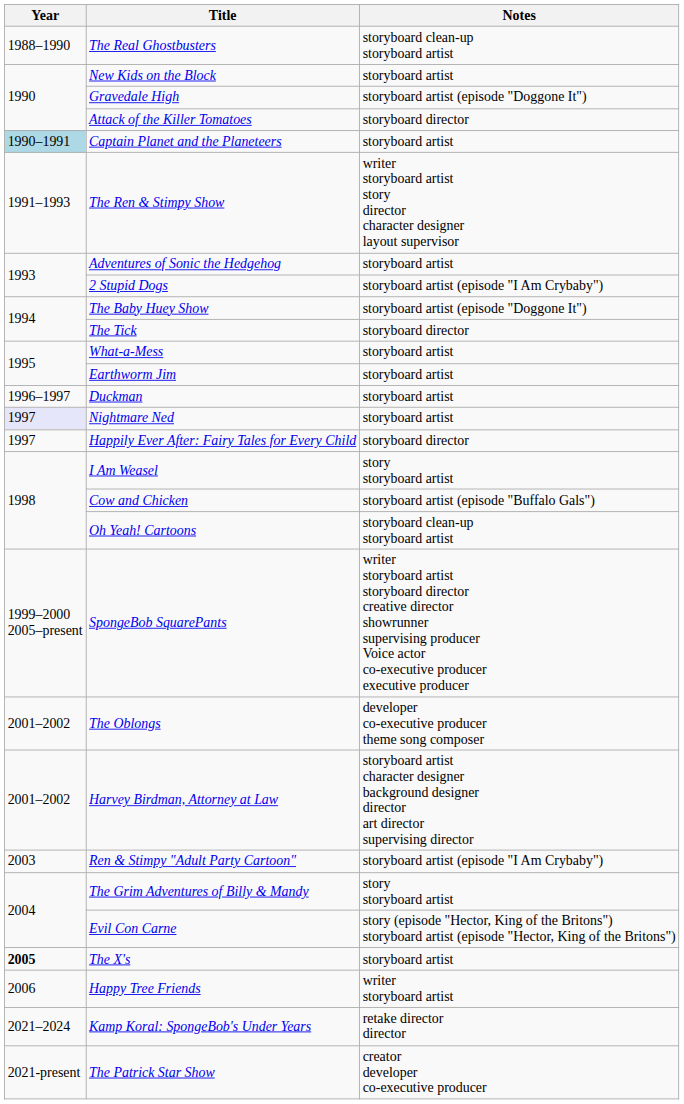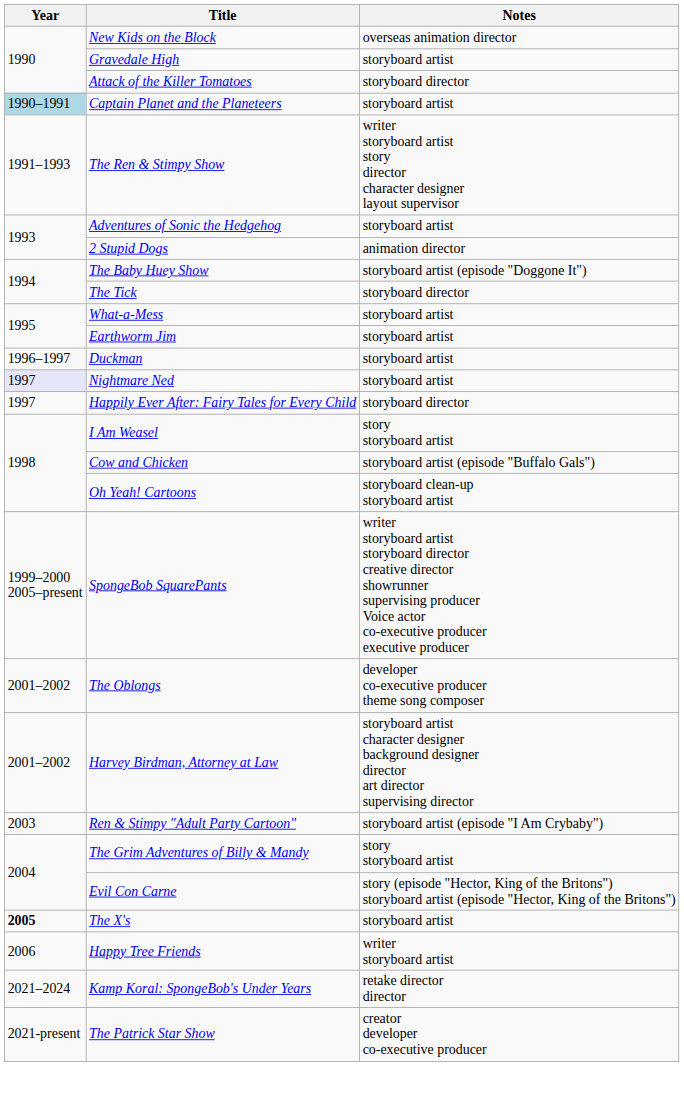- row: 1988–1990 | The Real Ghostbusters | storyboard clean-up storyboard artist
New Kids on the Block | Notes: storyboard artist -> overseas animation director
Gravedale High | Notes: storyboard artist (episode "Doggone It") -> storyboard artist
2 Stupid Dogs | Notes: storyboard artist (episode "I Am Crybaby") -> animation director
